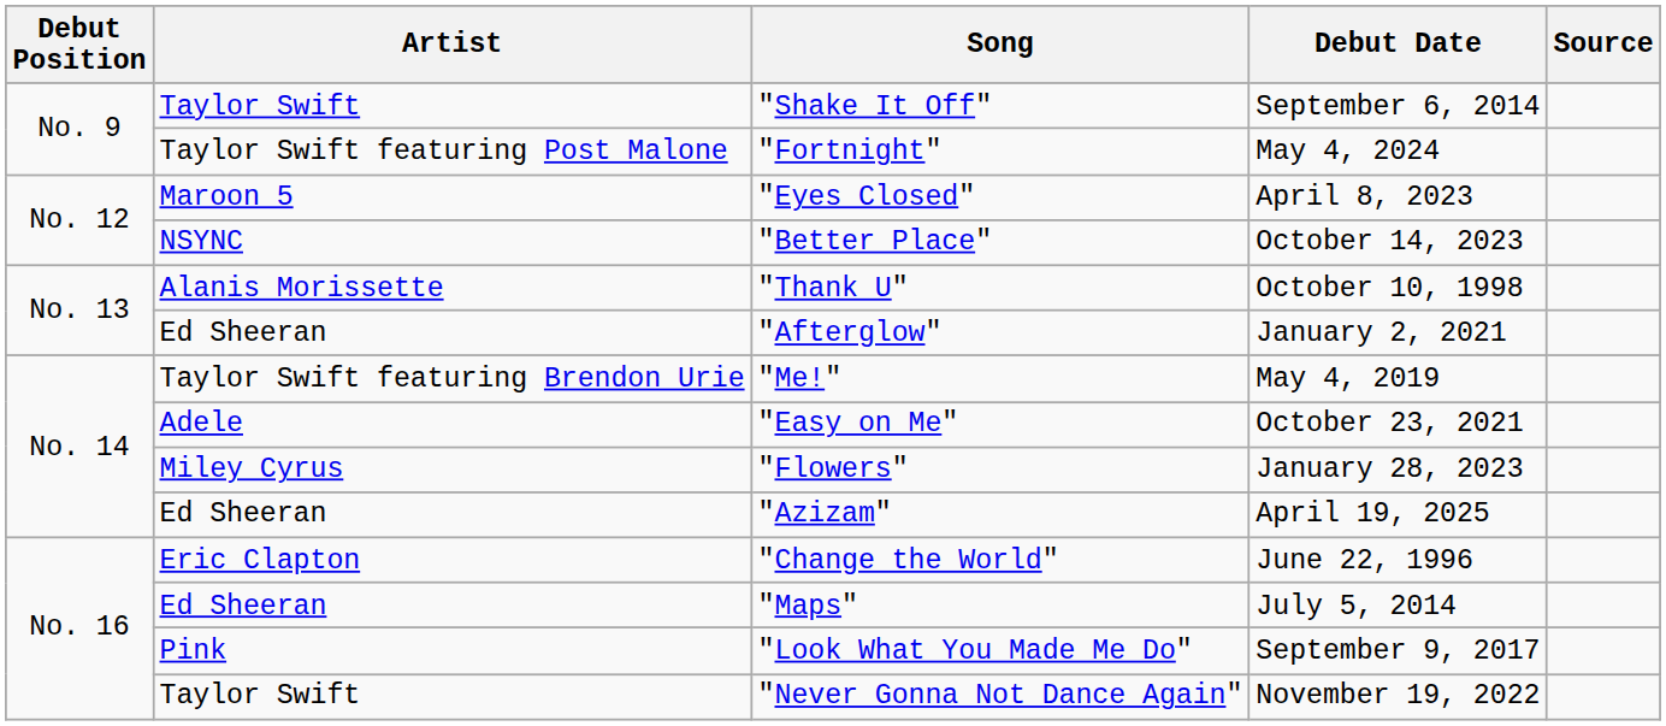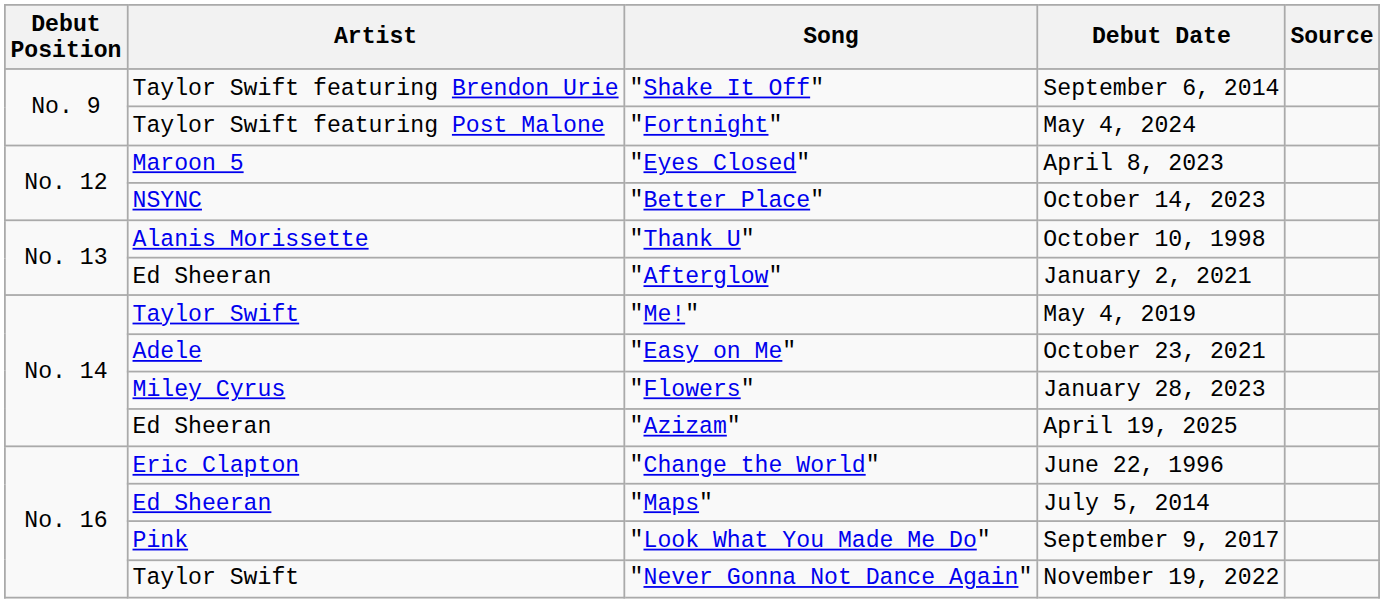"Shake It Off" | Artist: Taylor Swift -> Taylor Swift featuring Brendon Urie
"Me!" | Artist: Taylor Swift featuring Brendon Urie -> Taylor Swift
